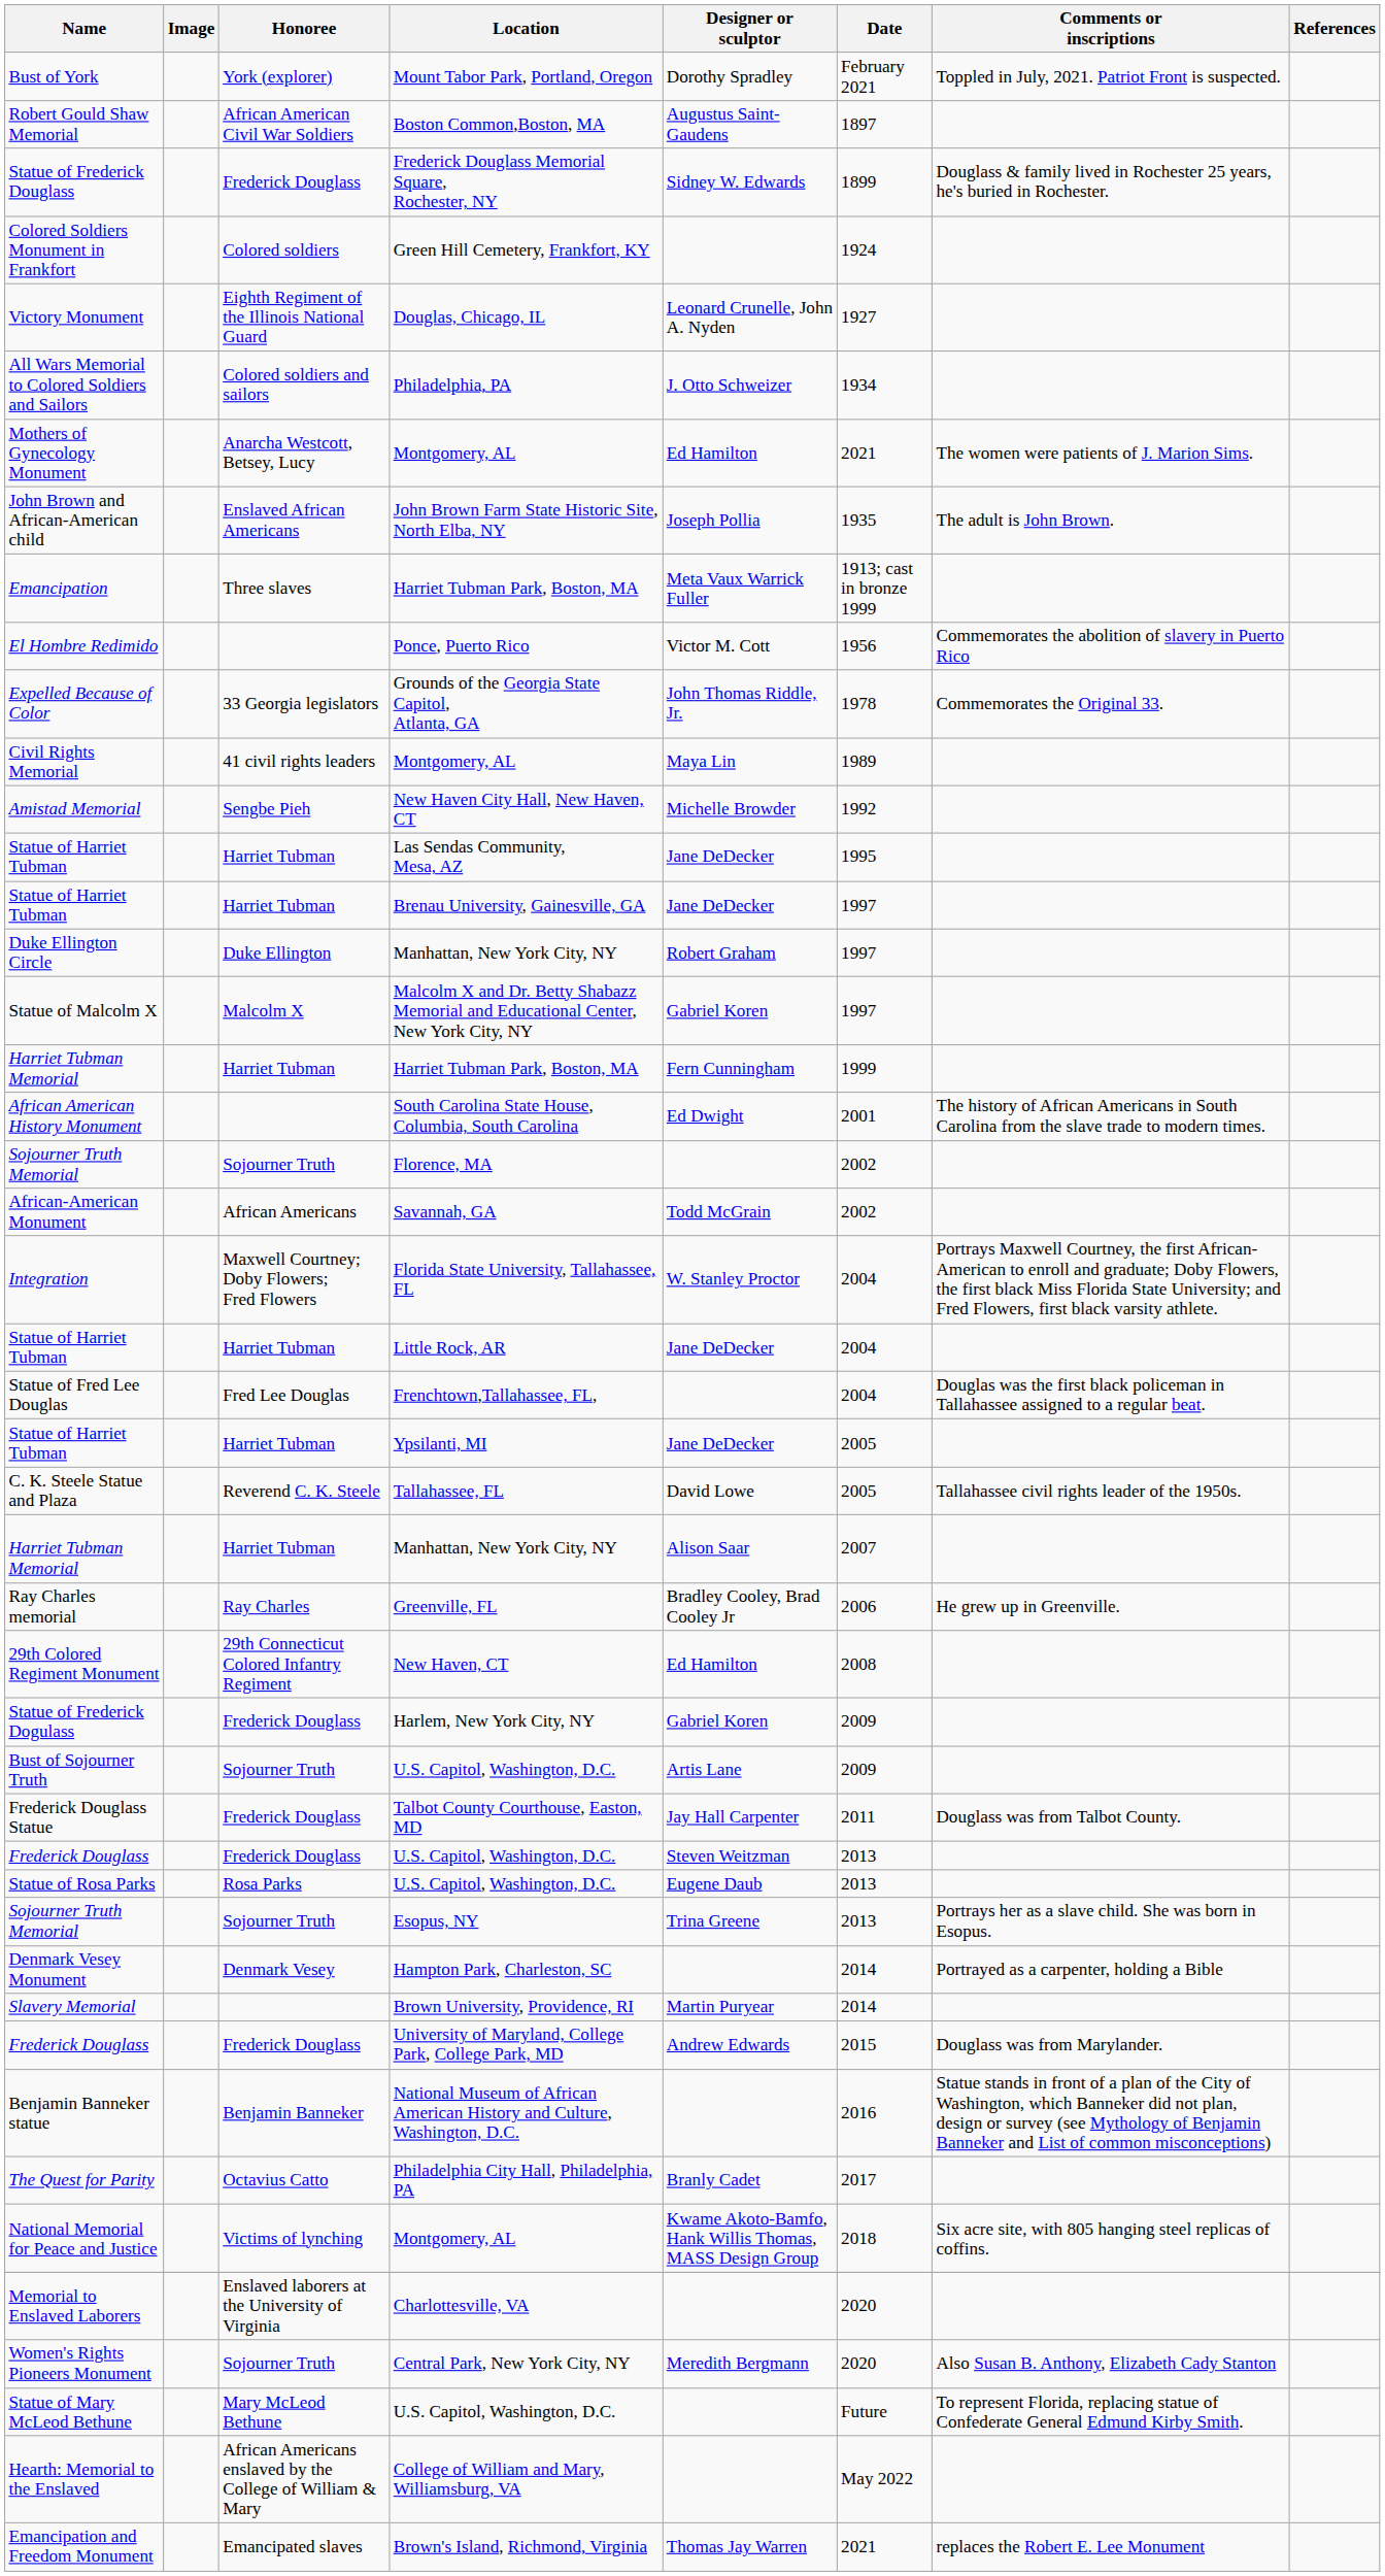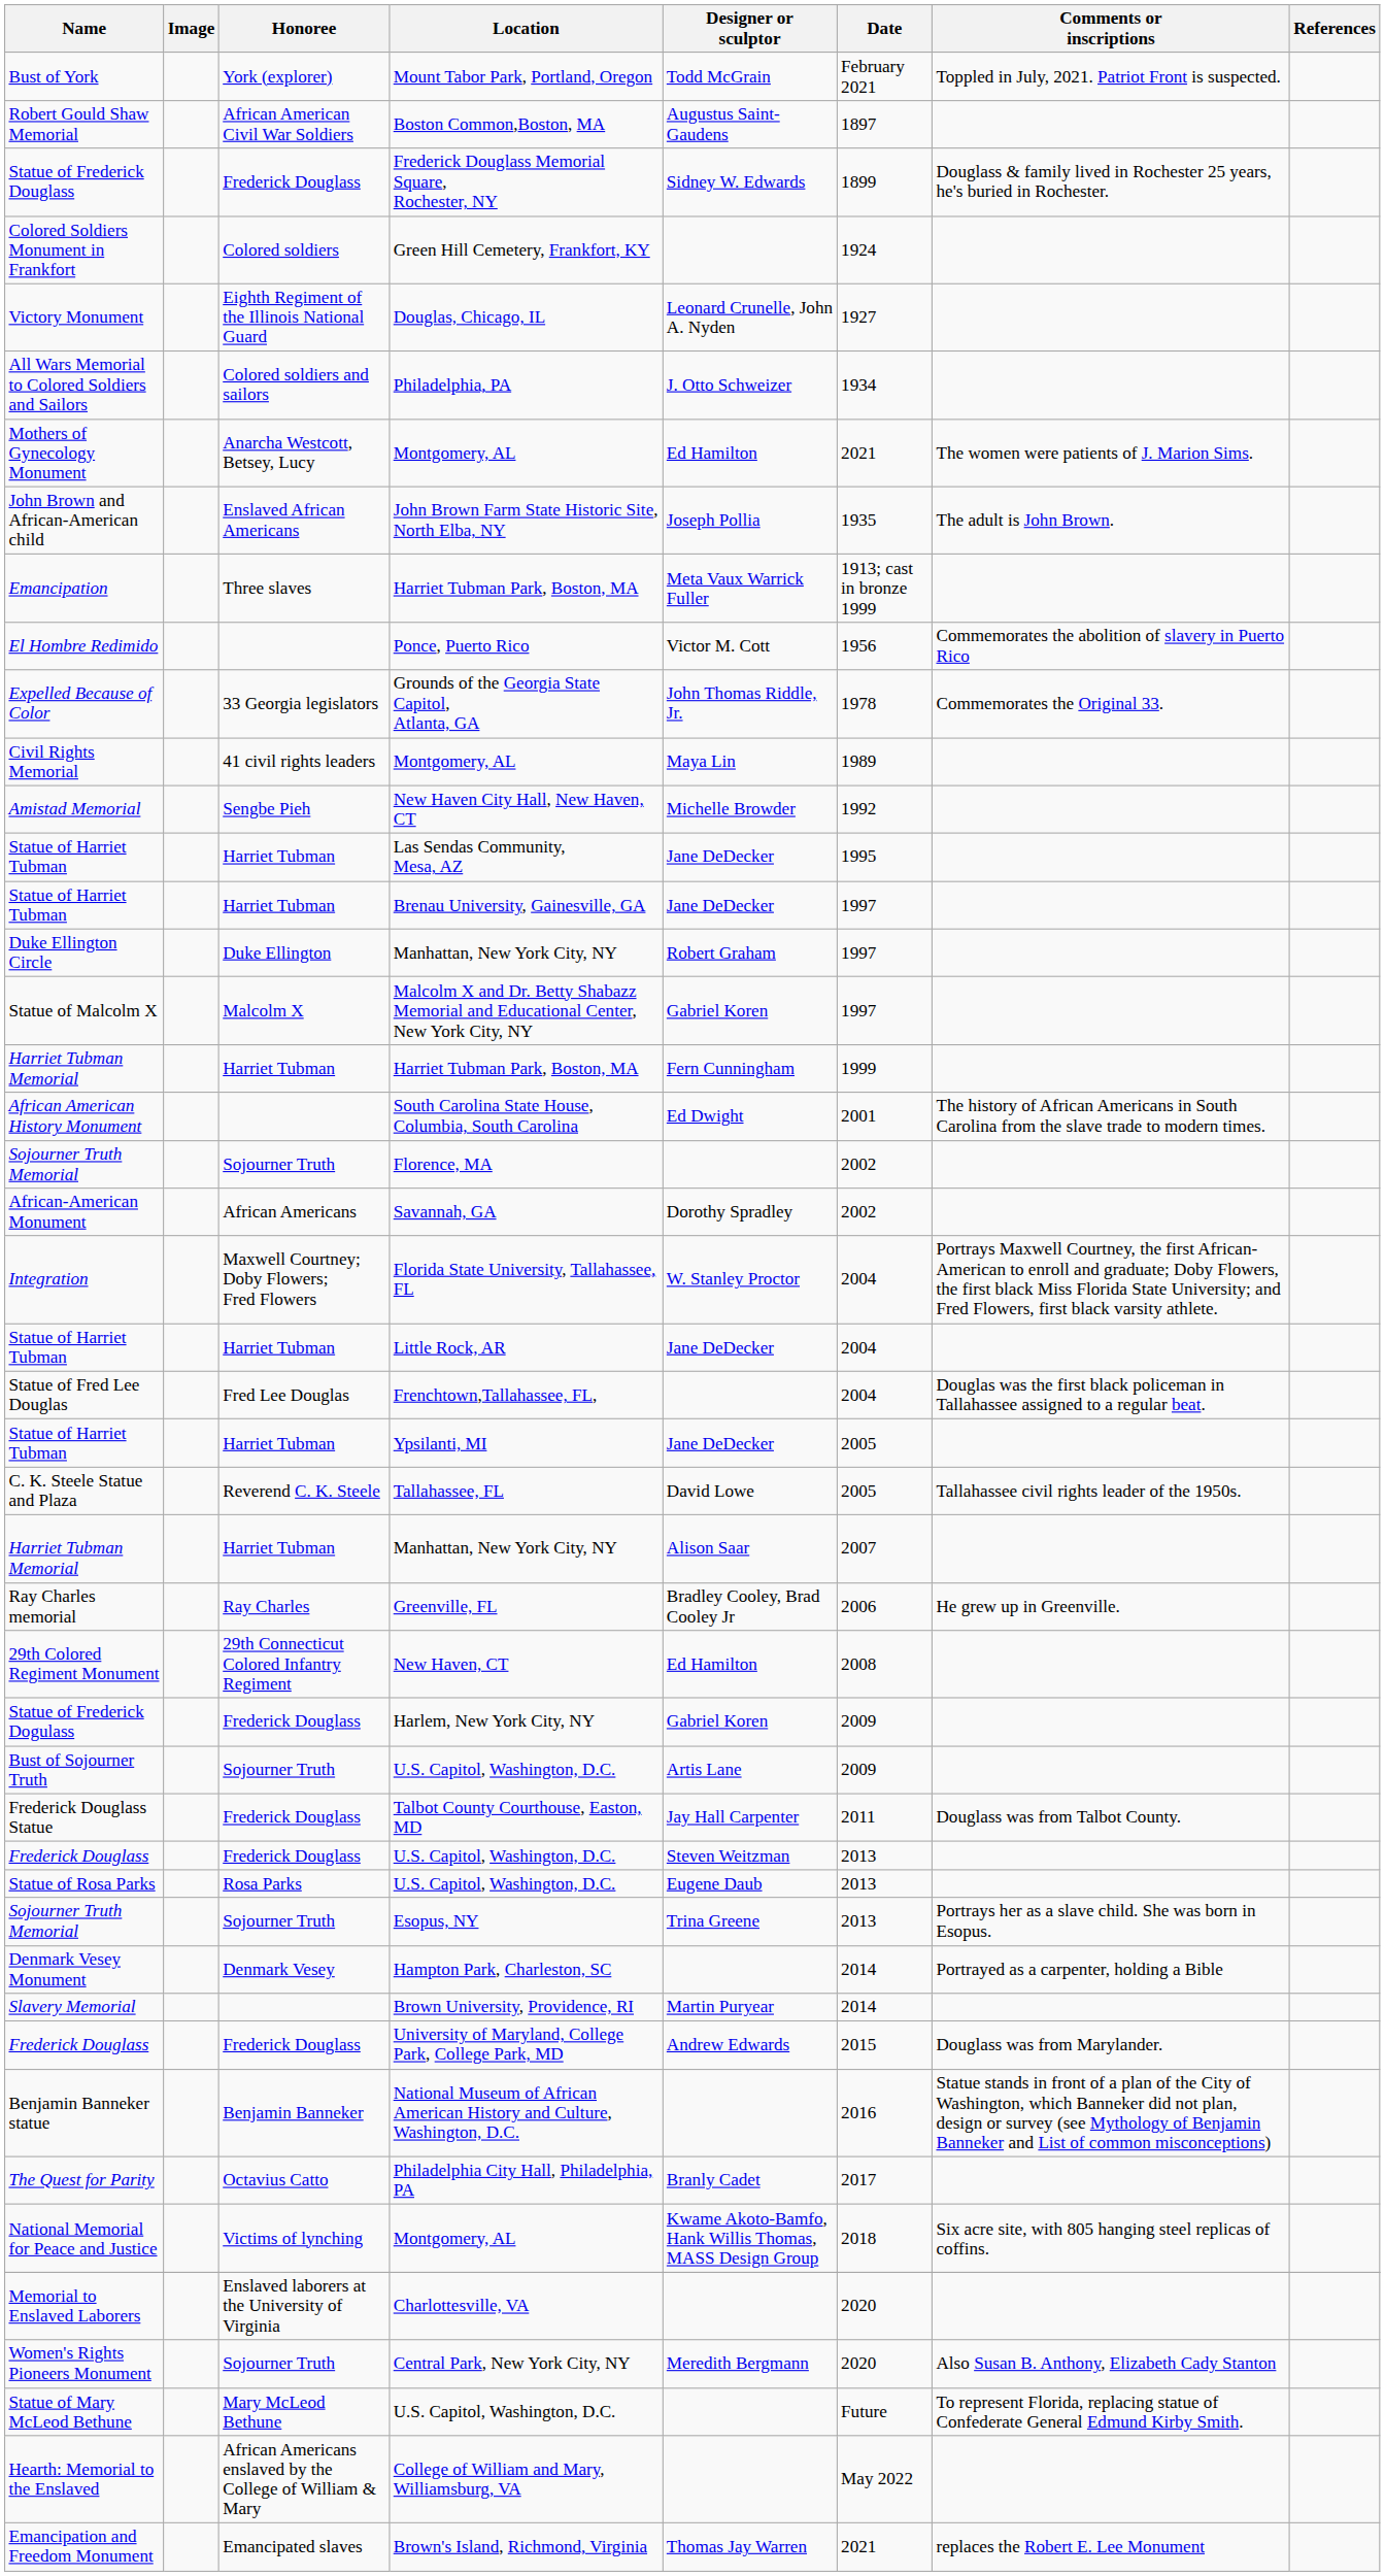Bust of York | Designer or sculptor: Dorothy Spradley -> Todd McGrain
African-American Monument | Designer or sculptor: Todd McGrain -> Dorothy Spradley
